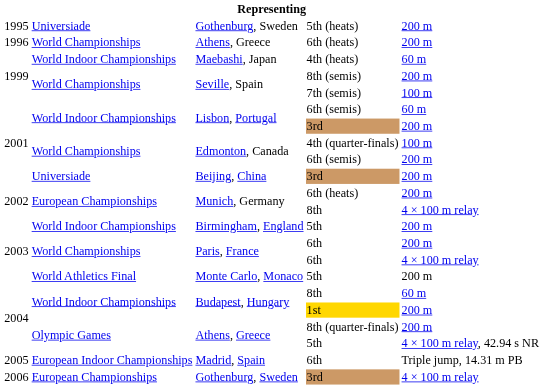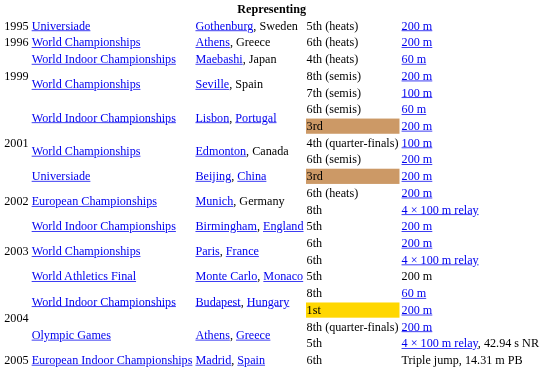- row: 2006 | European Championships | Gothenburg, Sweden | 3rd | 4 × 100 m relay
